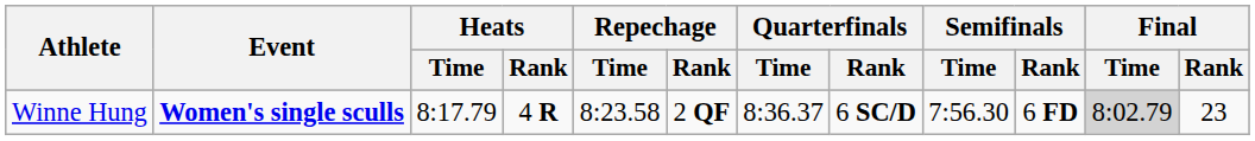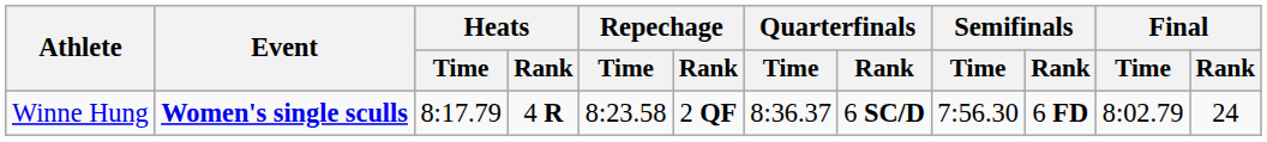Winne Hung | Final / Time: lightgrey background -> no background
Winne Hung | Final / Rank: 23 -> 24
